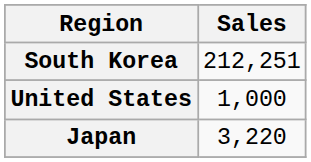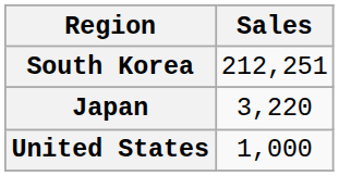rows swapped: Japan <-> United States
